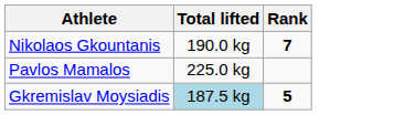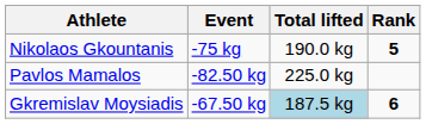+ column: Event | -75 kg | -82.50 kg | -67.50 kg
Nikolaos Gkountanis | Rank: 7 -> 5
Gkremislav Moysiadis | Rank: 5 -> 6
